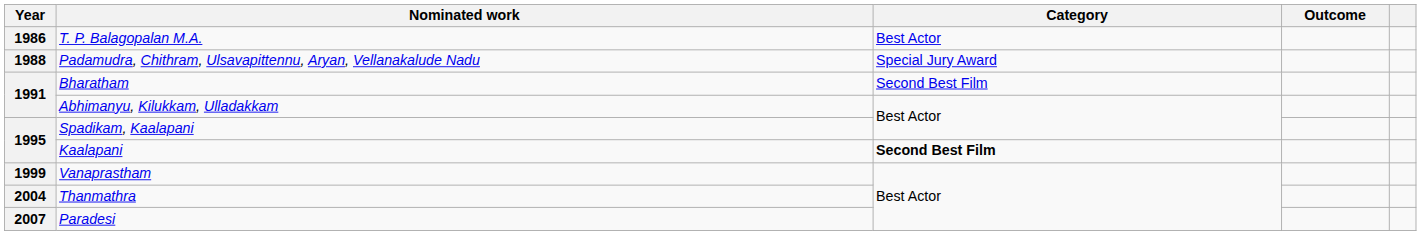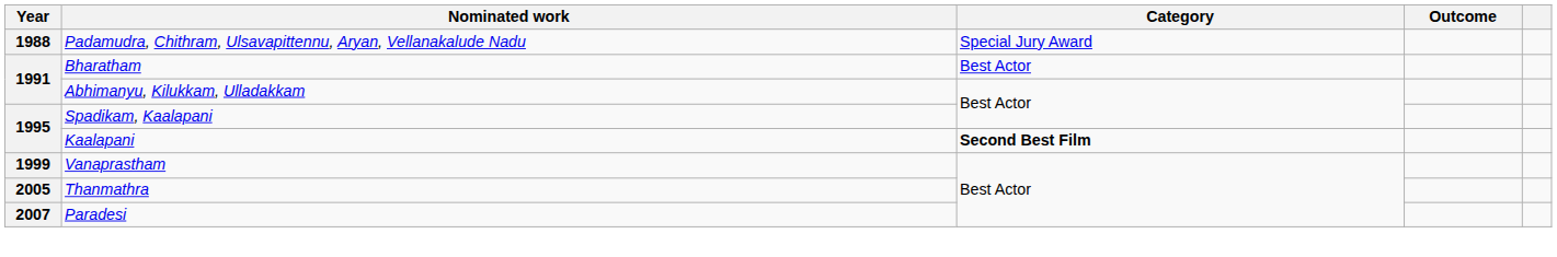- row: 1986 | T. P. Balagopalan M.A. | Best Actor
Bharatham | Category: Second Best Film -> Best Actor
Thanmathra | Year: 2004 -> 2005
